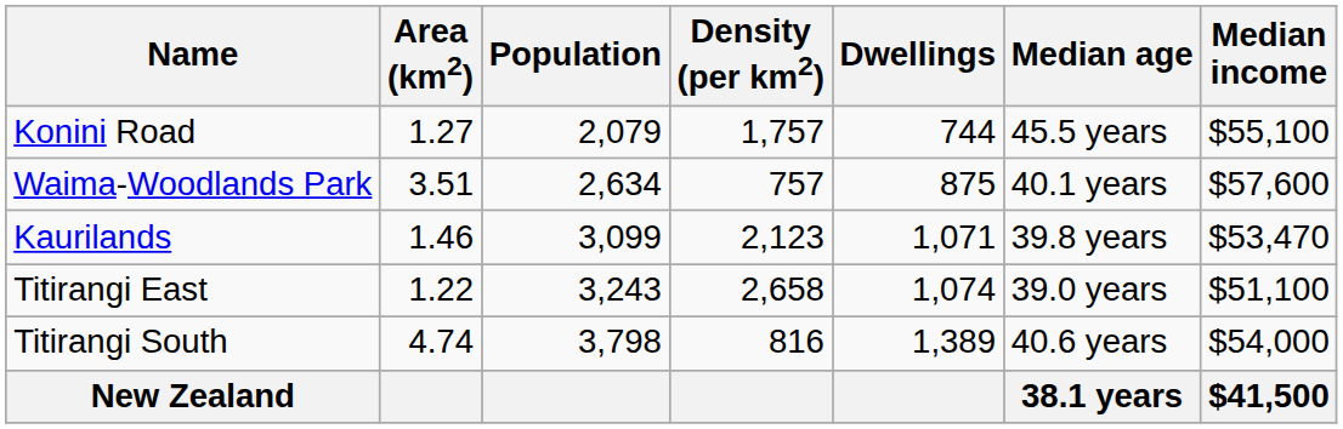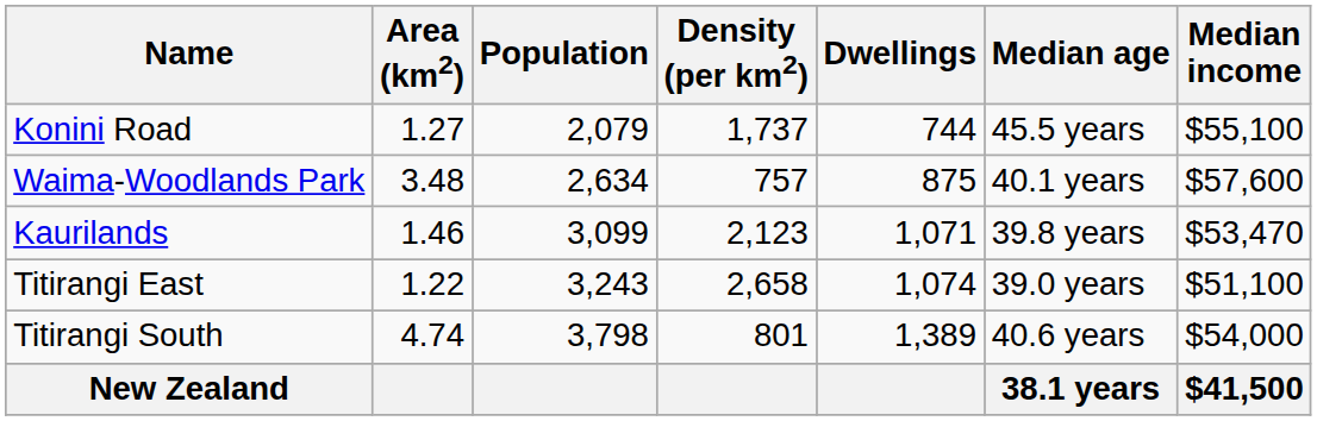Konini Road | Density (per km2): 1,757 -> 1,737
Waima-Woodlands Park | Area (km2): 3.51 -> 3.48
Titirangi South | Density (per km2): 816 -> 801
